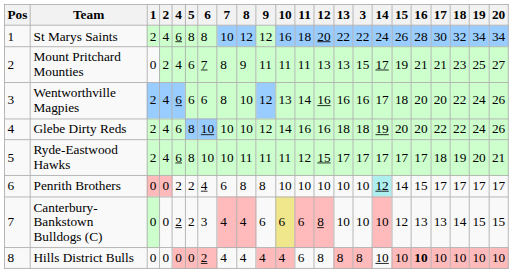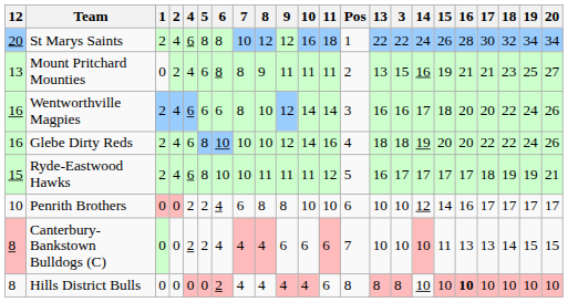columns swapped: Pos <-> 12
Mount Pritchard Mounties | 6: 7 -> 8
Mount Pritchard Mounties | 14: 17 -> 16
Wentworthville Magpies | 10: 13 -> 14
Ryde-Eastwood Hawks | 13: 17 -> 16
Ryde-Eastwood Hawks | 19: 20 -> 19
Penrith Brothers | 14: paleturquoise background -> no background
Penrith Brothers | 16: 15 -> 16
Canterbury-Bankstown Bulldogs (C) | 6: 3 -> 4
Canterbury-Bankstown Bulldogs (C) | 10: khaki background -> no background
Canterbury-Bankstown Bulldogs (C) | 15: 12 -> 11
